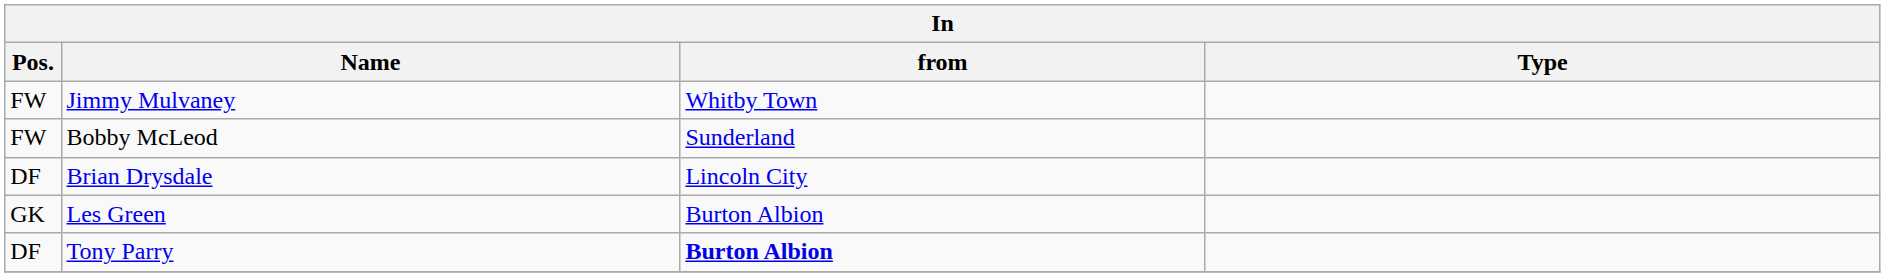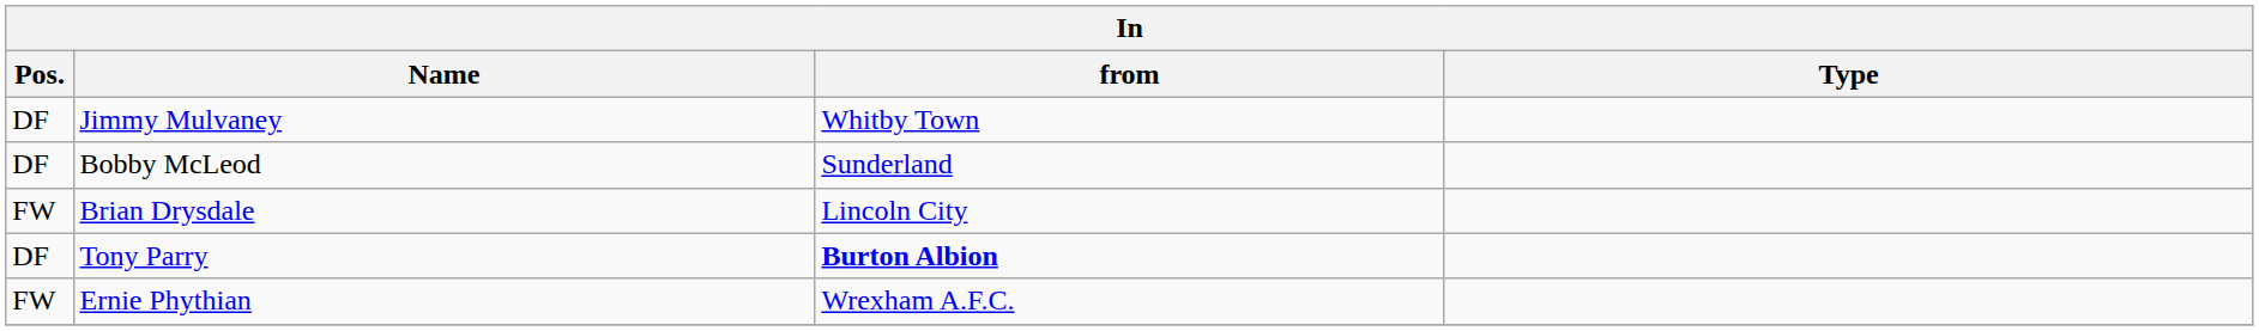Jimmy Mulvaney | Pos.: FW -> DF
Bobby McLeod | Pos.: FW -> DF
Brian Drysdale | Pos.: DF -> FW
- row: GK | Les Green | Burton Albion
+ row: FW | Ernie Phythian | Wrexham A.F.C.
